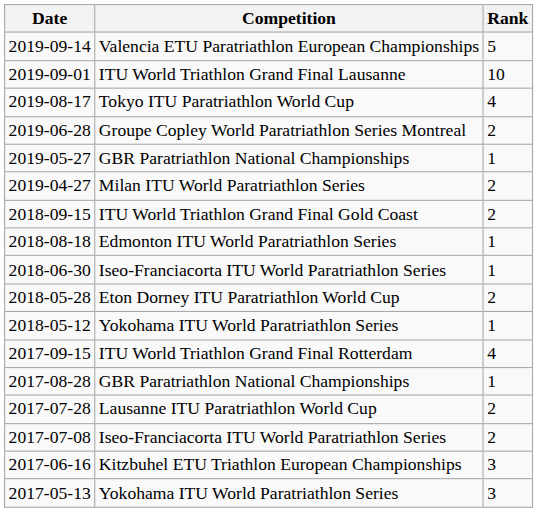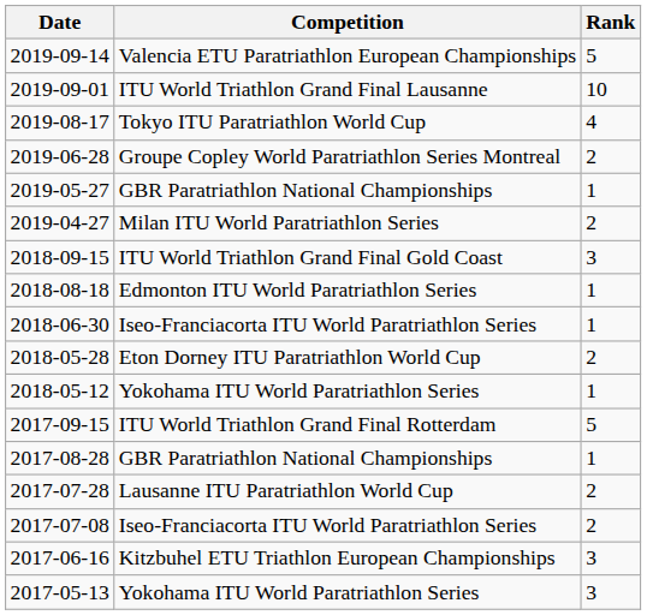2018-09-15 | Rank: 2 -> 3
2017-09-15 | Rank: 4 -> 5
